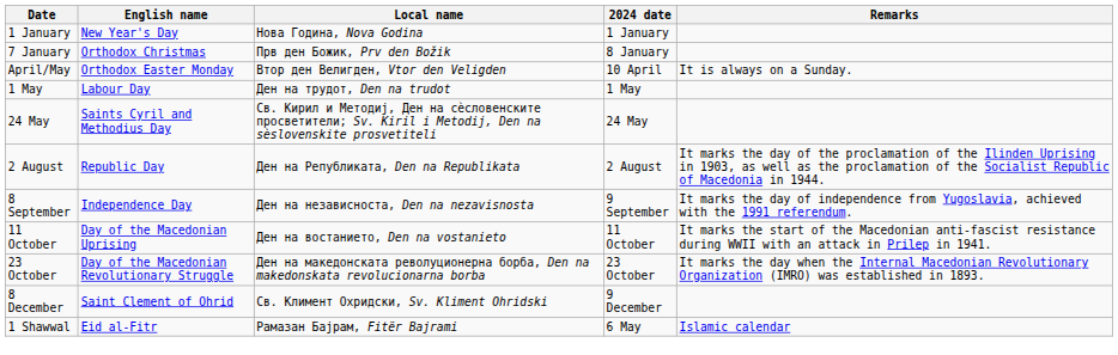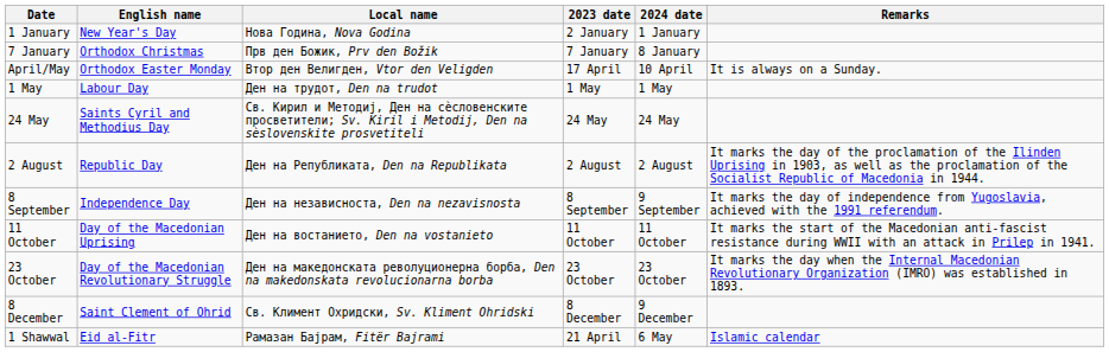+ column: 2023 date | 2 January | 7 January | 17 April | 1 May | 24 May | 2 August | 8 September | 11 October | 23 October | 8 December | 21 April
